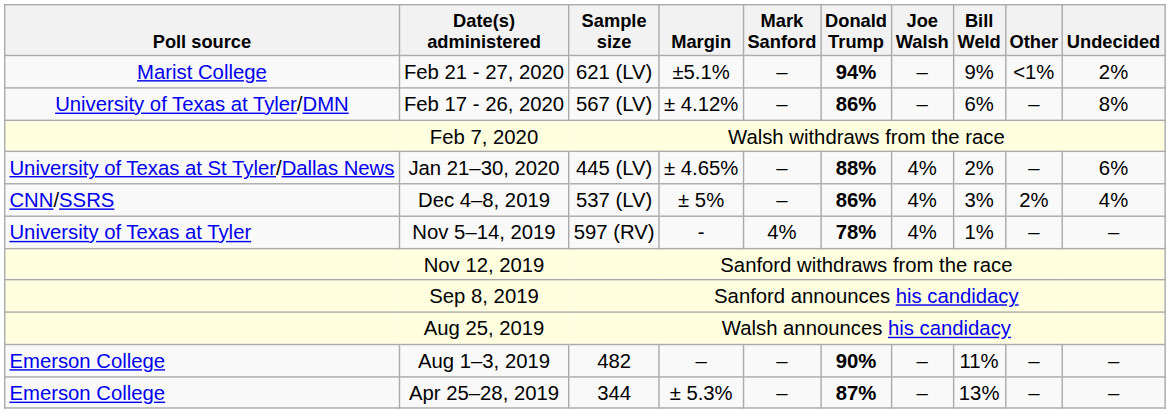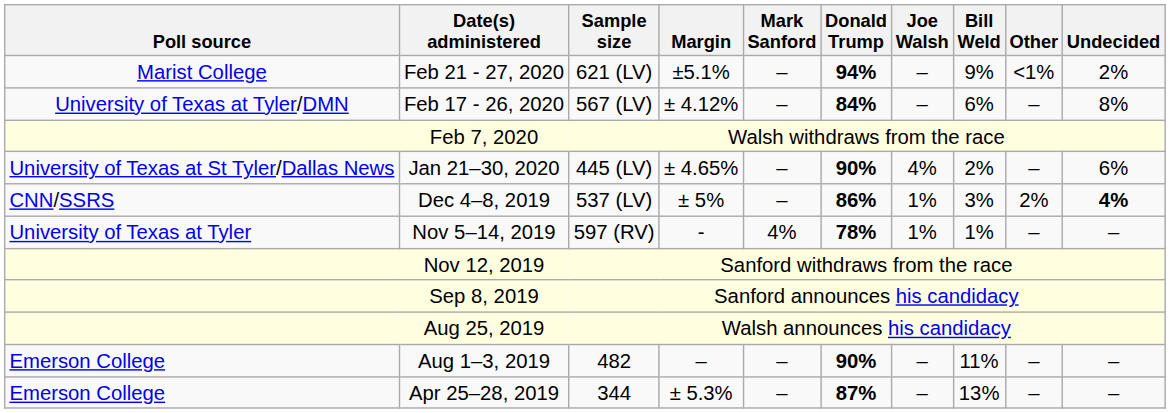Feb 17 - 26, 2020 | Donald Trump: 86% -> 84%
Jan 21–30, 2020 | Donald Trump: 88% -> 90%
Dec 4–8, 2019 | Joe Walsh: 4% -> 1%
Dec 4–8, 2019 | Undecided: normal -> bold
Nov 5–14, 2019 | Joe Walsh: 4% -> 1%
